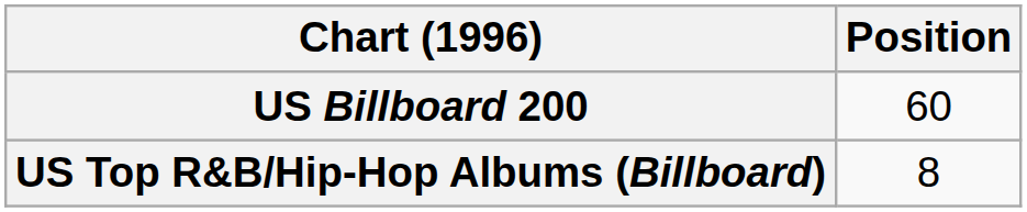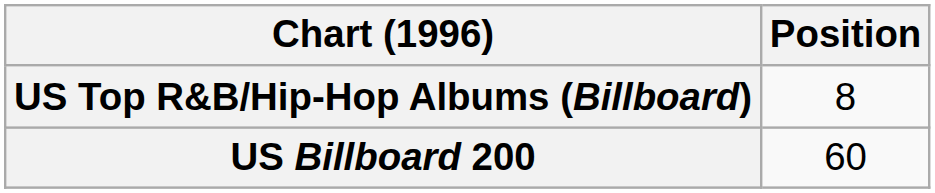rows swapped: US Billboard 200 <-> US Top R&B/Hip-Hop Albums (Billboard)
